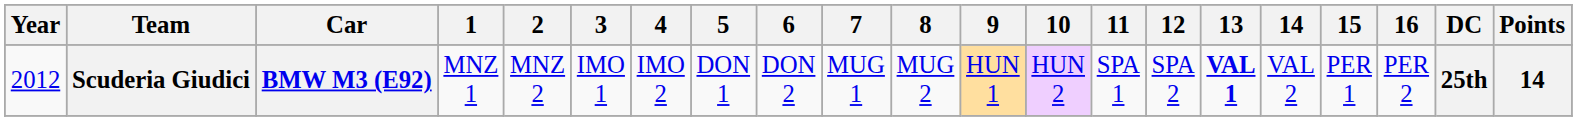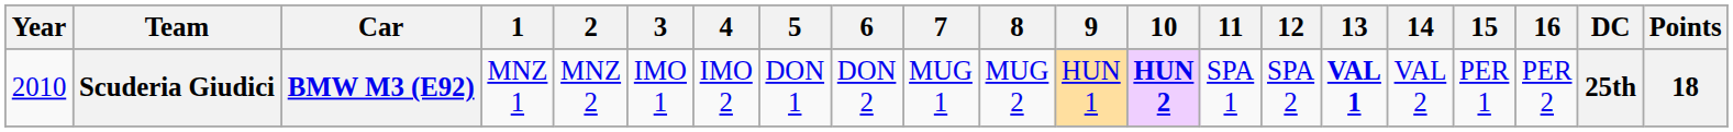Scuderia Giudici | Year: 2012 -> 2010
Scuderia Giudici | 10: normal -> bold
Scuderia Giudici | Points: 14 -> 18
